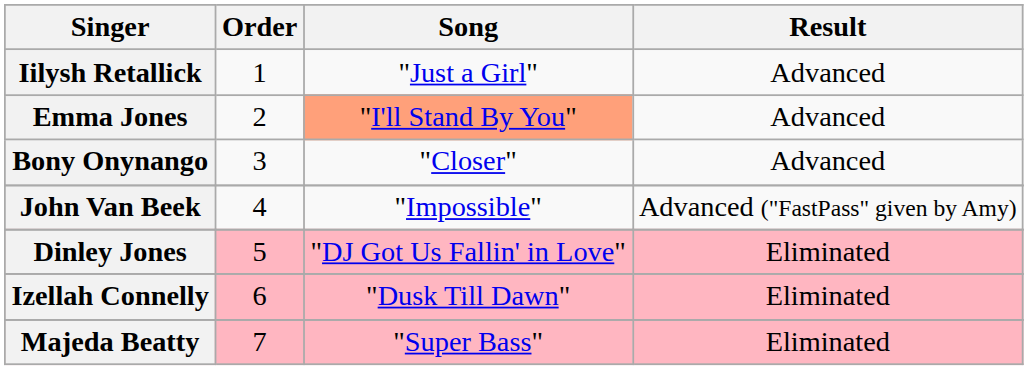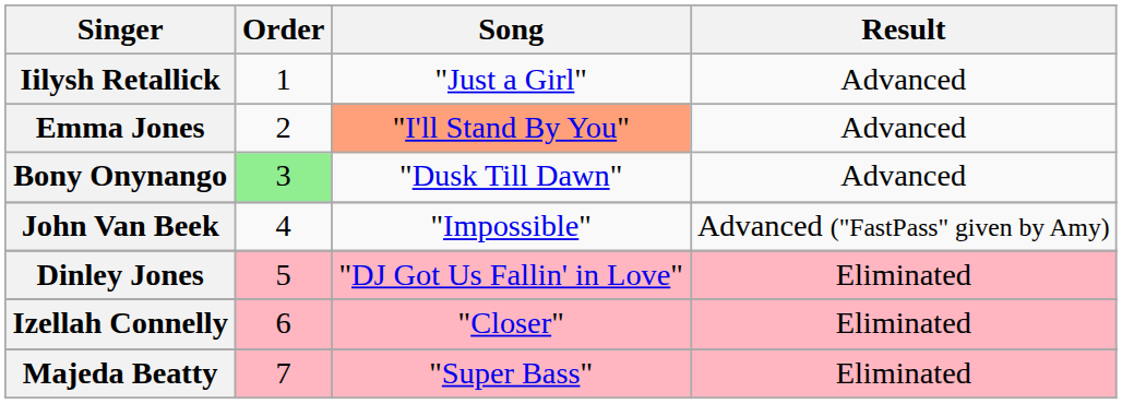Bony Onynango | Order: no background -> lightgreen background
Bony Onynango | Song: "Closer" -> "Dusk Till Dawn"
Izellah Connelly | Song: "Dusk Till Dawn" -> "Closer"
